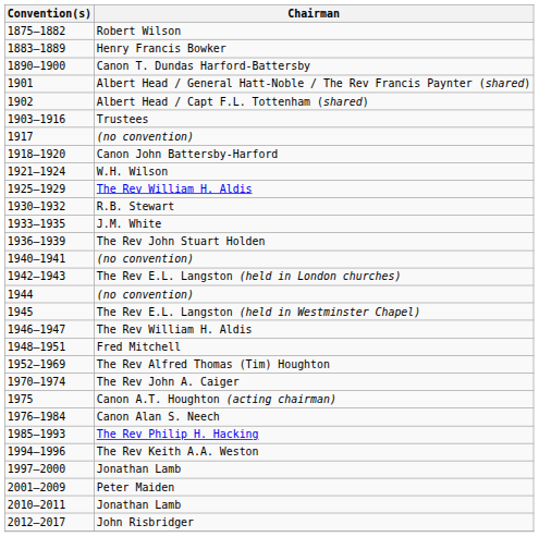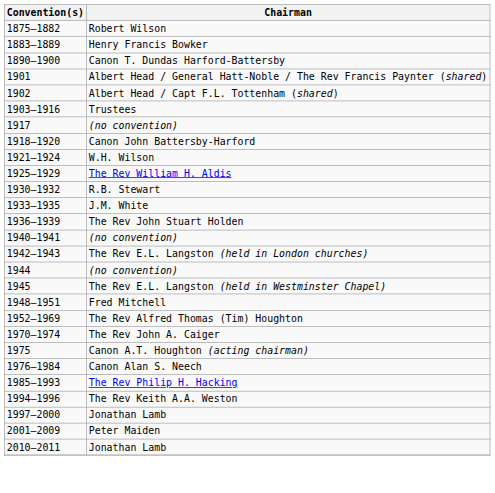- row: 1946–1947 | The Rev William H. Aldis
- row: 2012–2017 | John Risbridger
